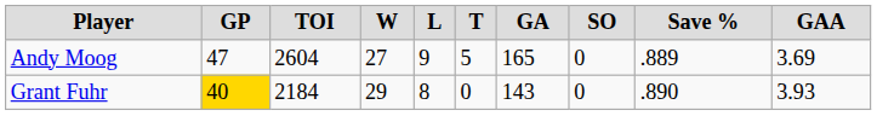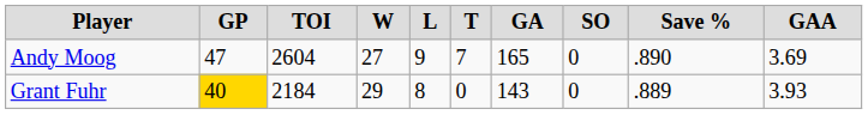Andy Moog | T: 5 -> 7
Andy Moog | Save %: .889 -> .890
Grant Fuhr | Save %: .890 -> .889
